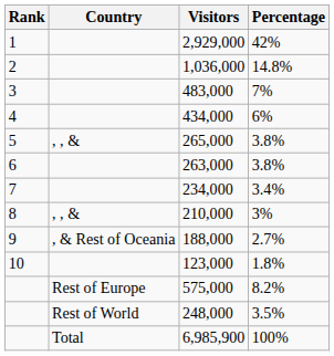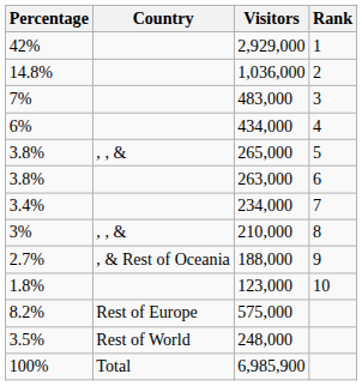columns swapped: Rank <-> Percentage
